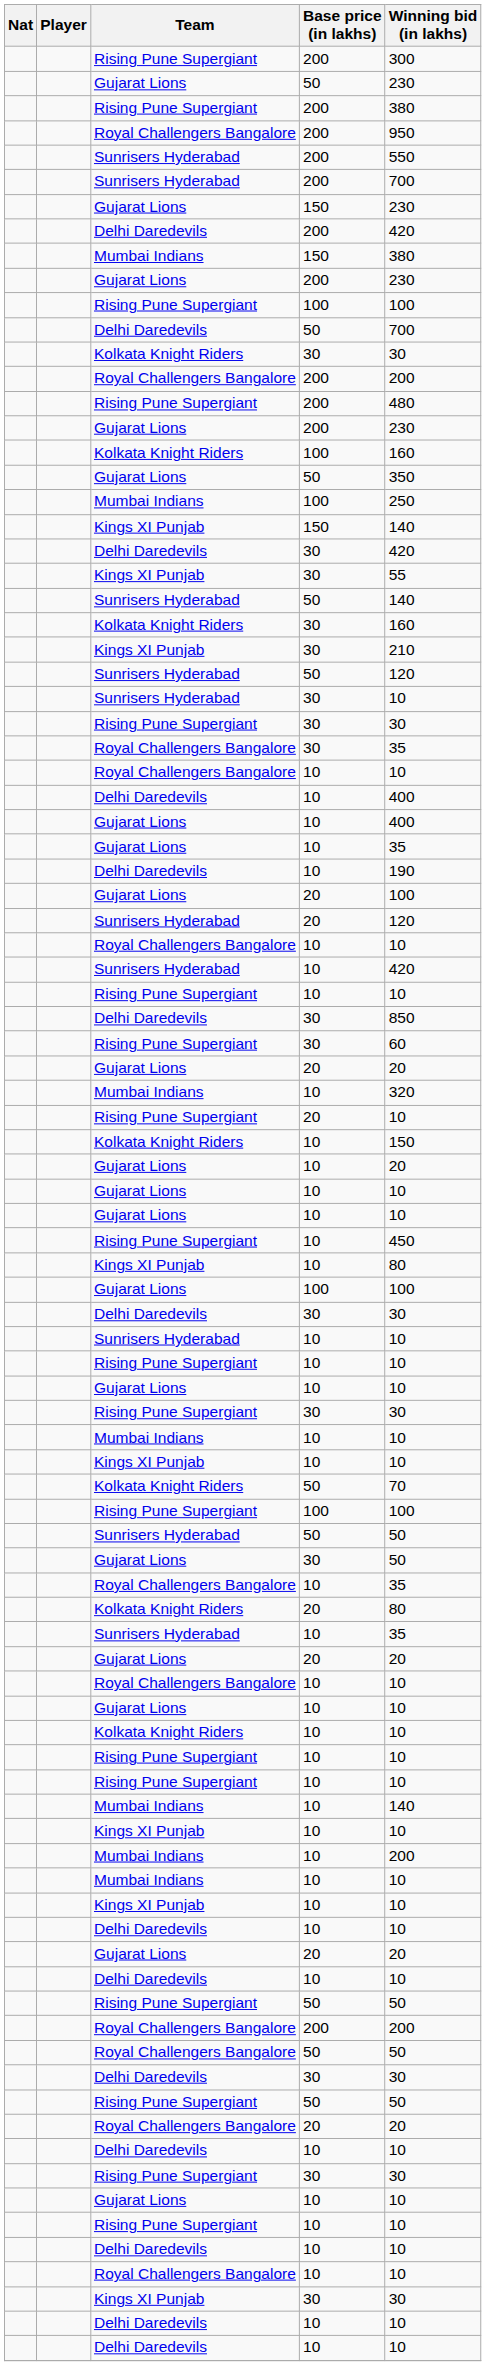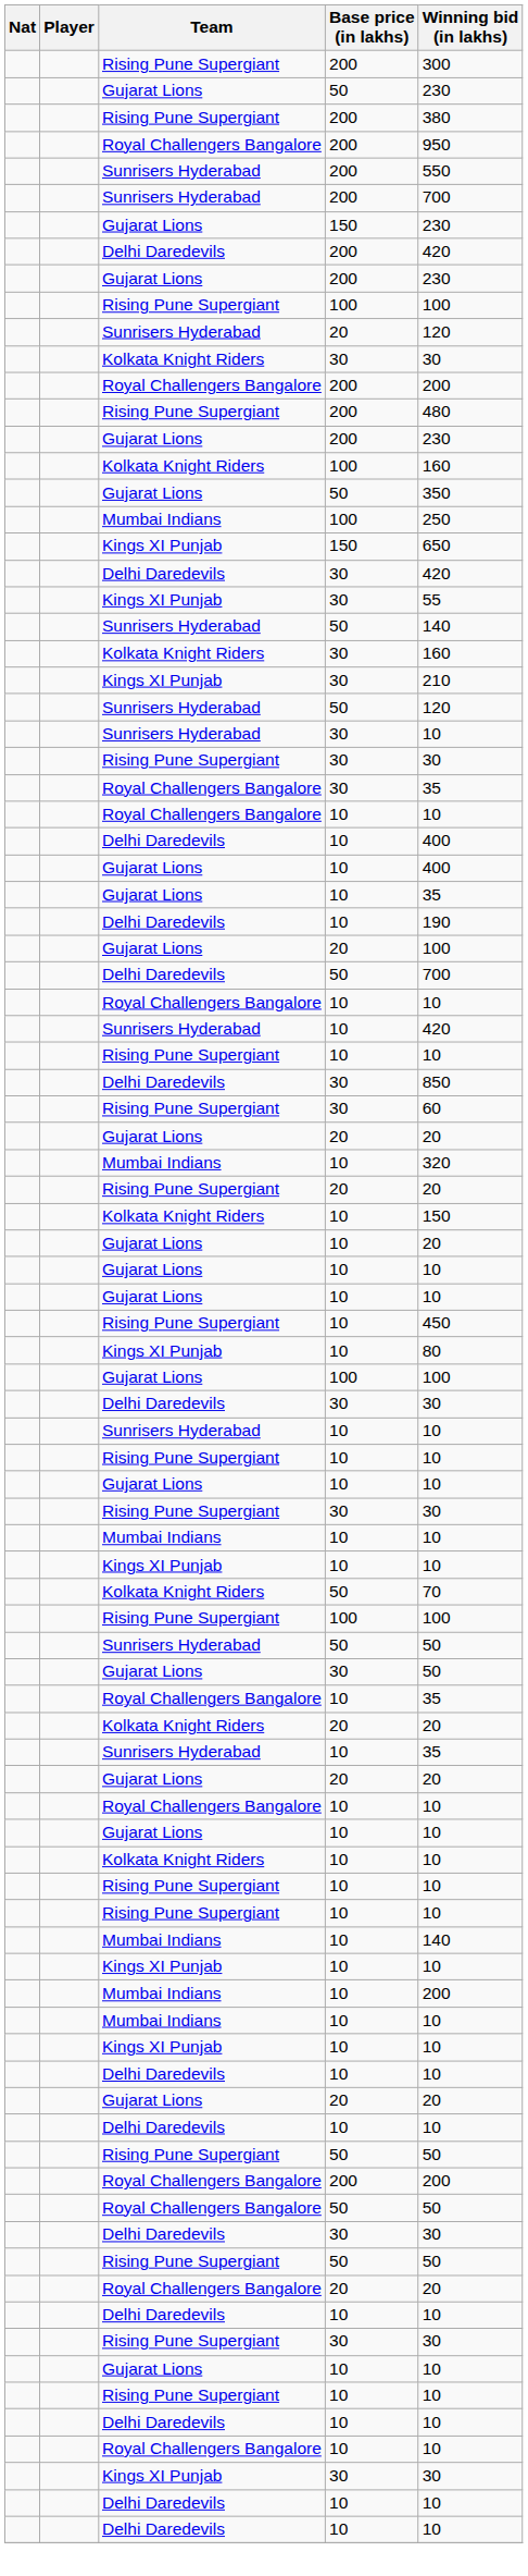- row: Mumbai Indians | 150 | 380
rows swapped: Delhi Daredevils / 50 <-> Sunrisers Hyderabad / 20
Kings XI Punjab / 150 | Winning bid (in lakhs): 140 -> 650
Rising Pune Supergiant / 20 | Winning bid (in lakhs): 10 -> 20
Kolkata Knight Riders / 20 | Winning bid (in lakhs): 80 -> 20
